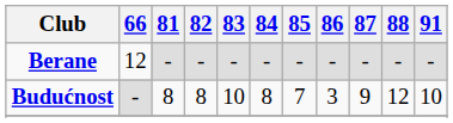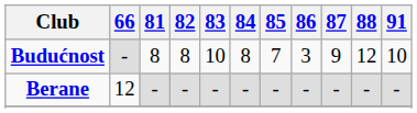rows swapped: Berane <-> Budućnost
